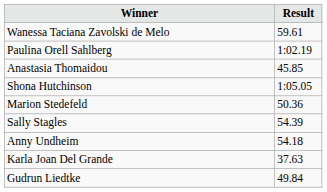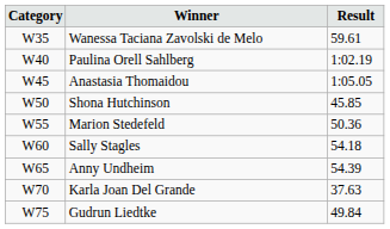+ column: Category | W35 | W40 | W45 | W50 | W55 | W60 | W65 | W70 | W75
Anastasia Thomaidou | Result: 45.85 -> 1:05.05
Shona Hutchinson | Result: 1:05.05 -> 45.85
Sally Stagles | Result: 54.39 -> 54.18
Anny Undheim | Result: 54.18 -> 54.39
